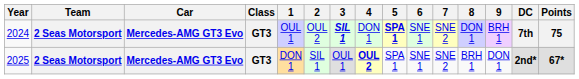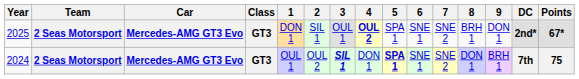rows swapped: 2024 <-> 2025
